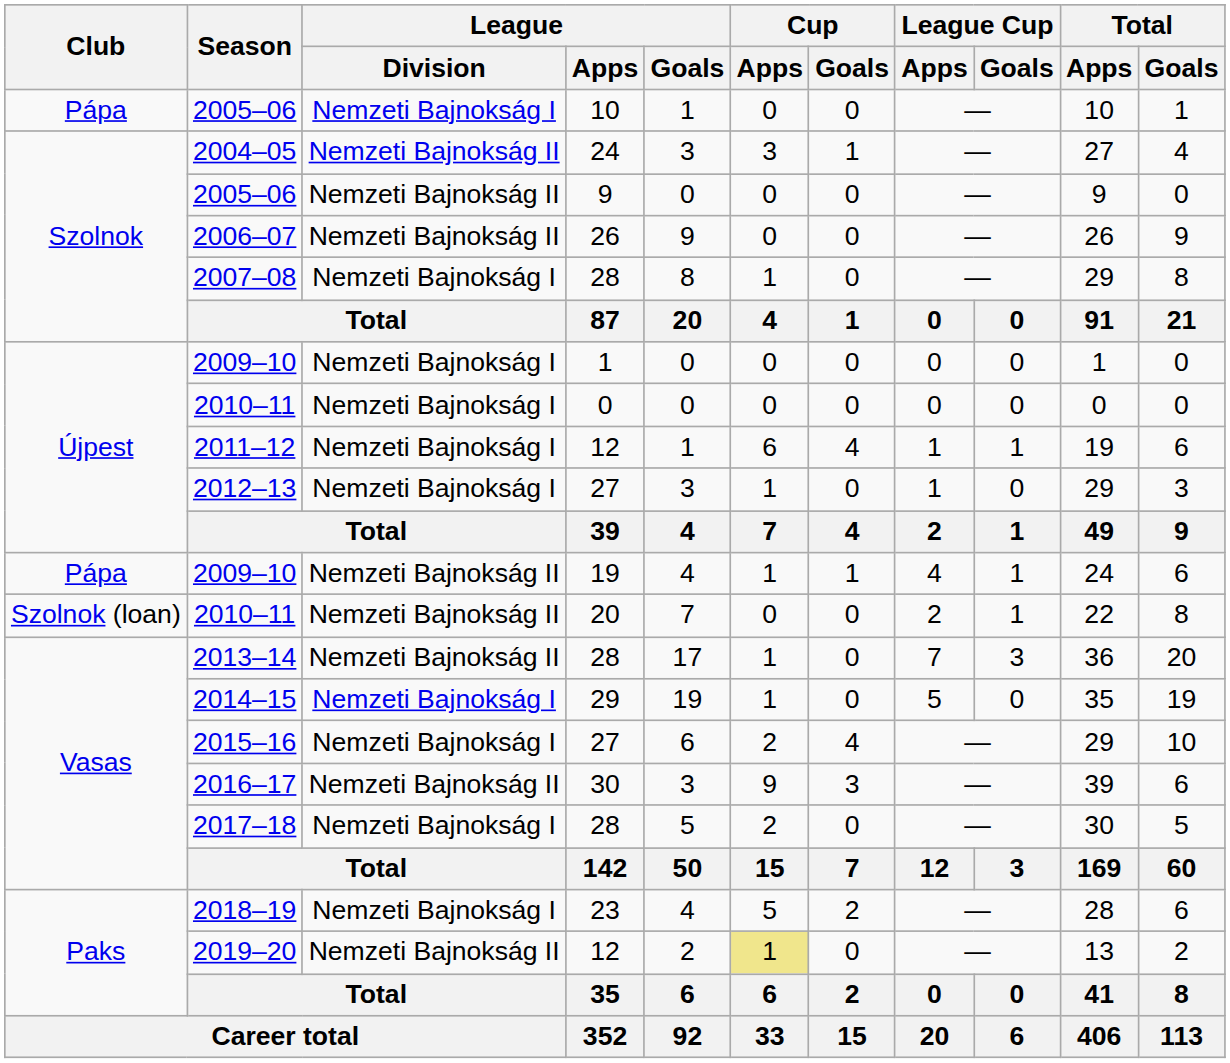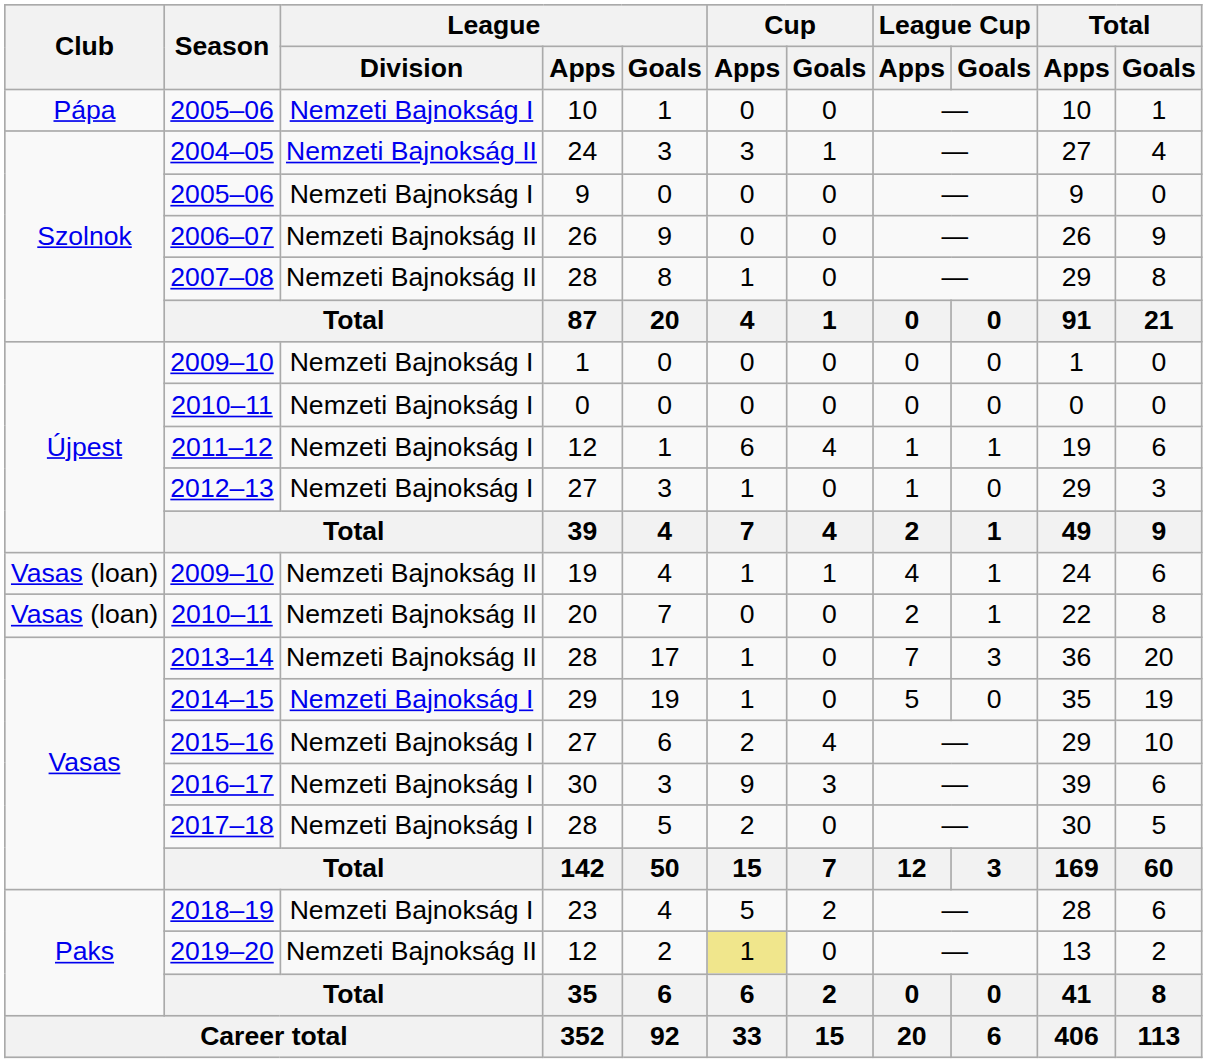2005–06 / 9 | League / Division: Nemzeti Bajnokság II -> Nemzeti Bajnokság I
2007–08 | League / Division: Nemzeti Bajnokság I -> Nemzeti Bajnokság II
2009–10 / 19 | Club: Pápa -> Vasas (loan)
2010–11 / 20 | Club: Szolnok (loan) -> Vasas (loan)
2016–17 | League / Division: Nemzeti Bajnokság II -> Nemzeti Bajnokság I
